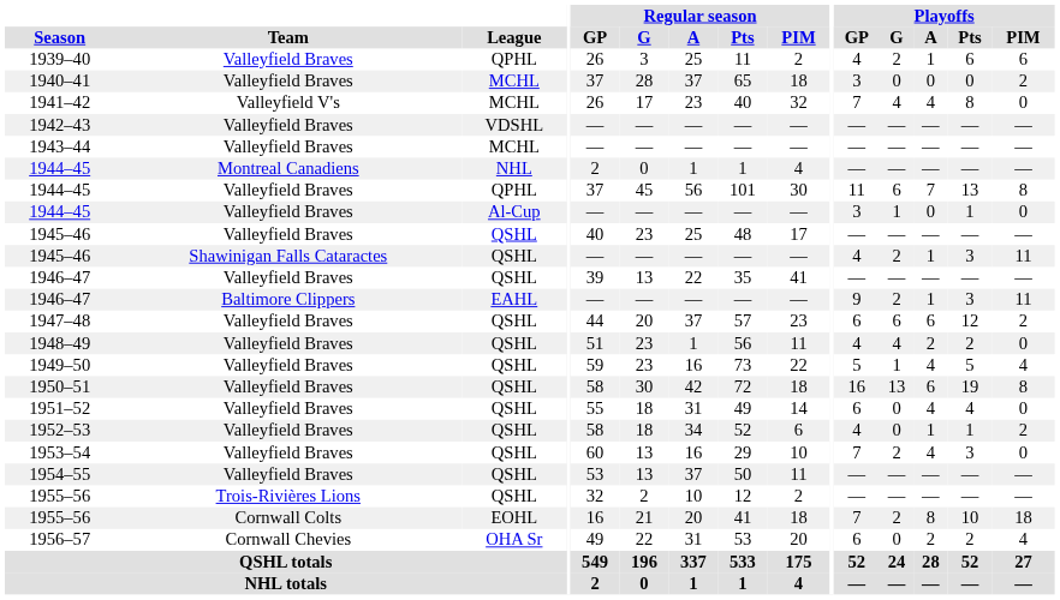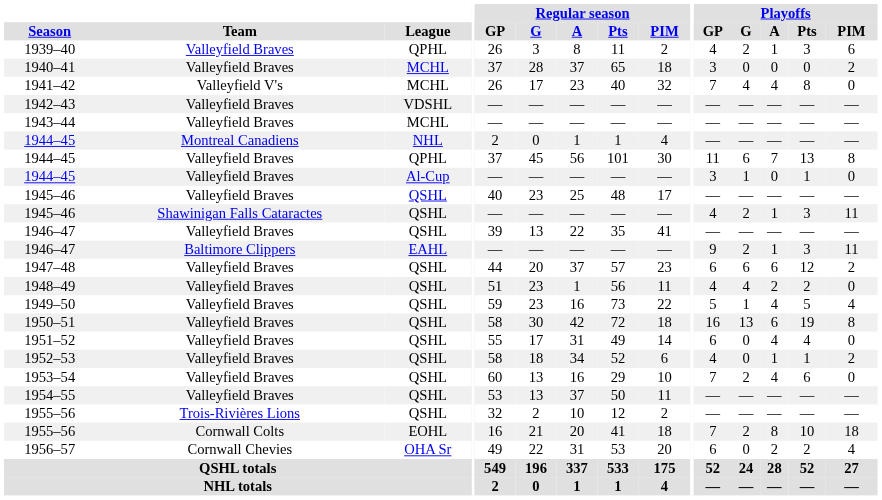1939–40 | Regular season / A: 25 -> 8
1939–40 | Playoffs / Pts: 6 -> 3
1951–52 | Regular season / G: 18 -> 17
1953–54 | Playoffs / Pts: 3 -> 6
